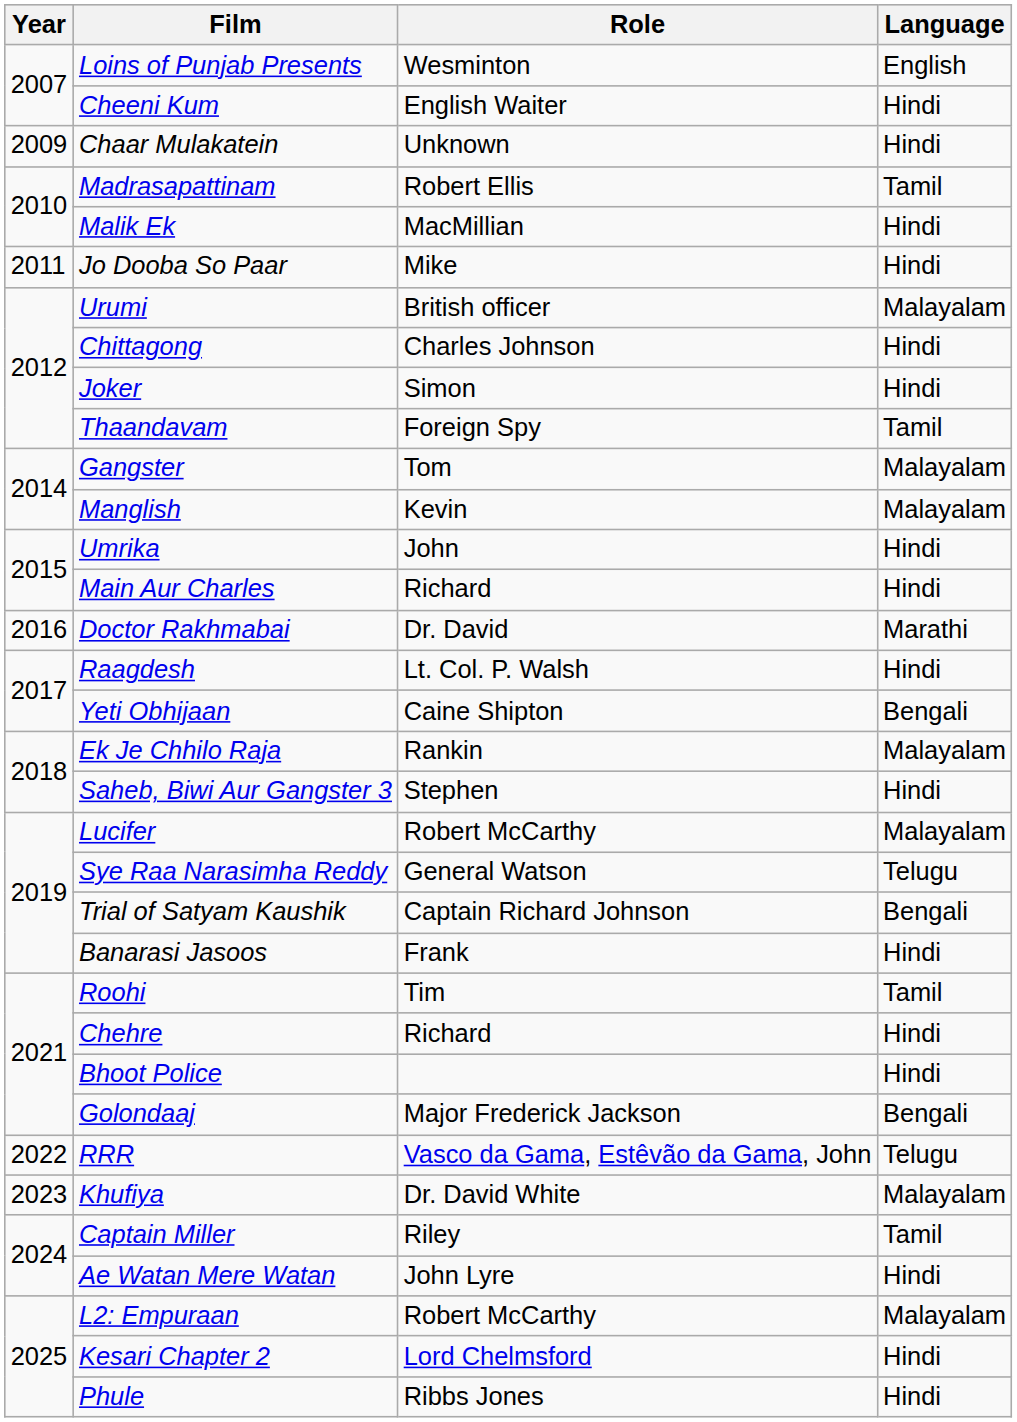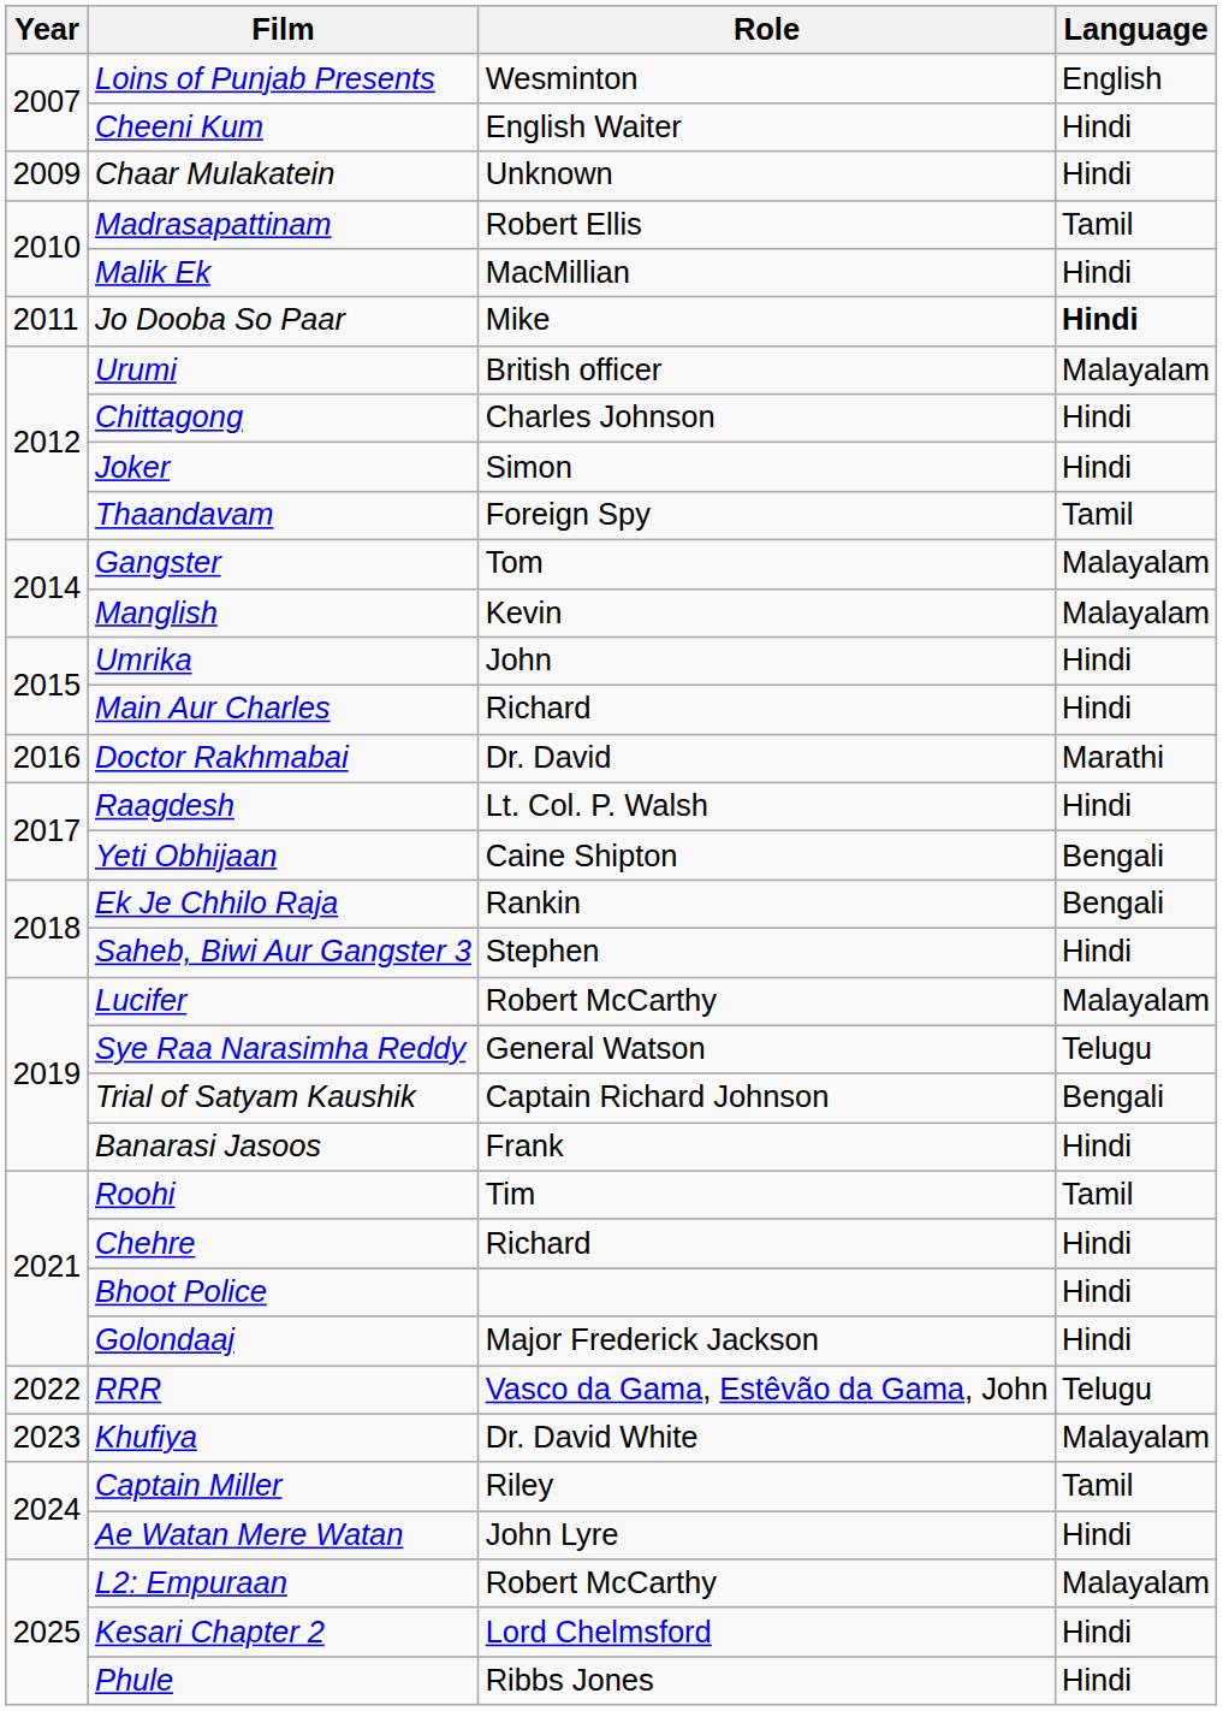Jo Dooba So Paar | Language: normal -> bold
Ek Je Chhilo Raja | Language: Malayalam -> Bengali
Golondaaj | Language: Bengali -> Hindi
